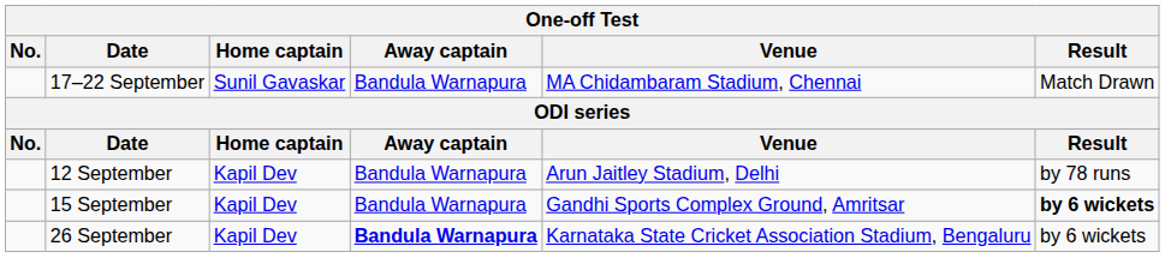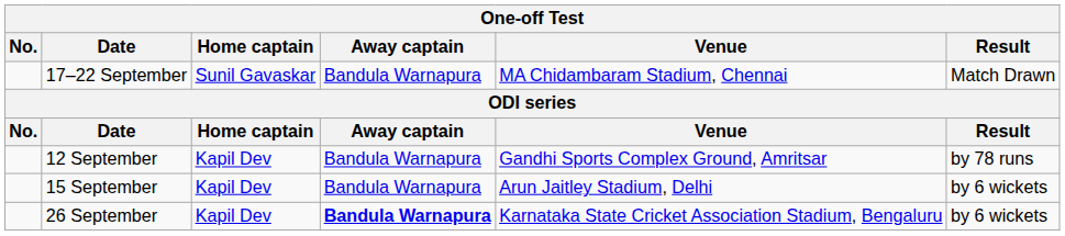12 September | Venue: Arun Jaitley Stadium, Delhi -> Gandhi Sports Complex Ground, Amritsar
15 September | Venue: Gandhi Sports Complex Ground, Amritsar -> Arun Jaitley Stadium, Delhi
15 September | Result: bold -> normal
